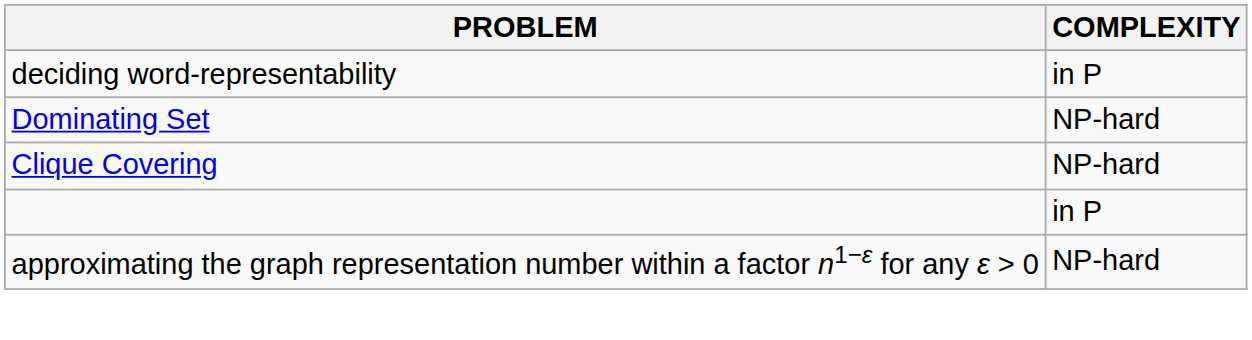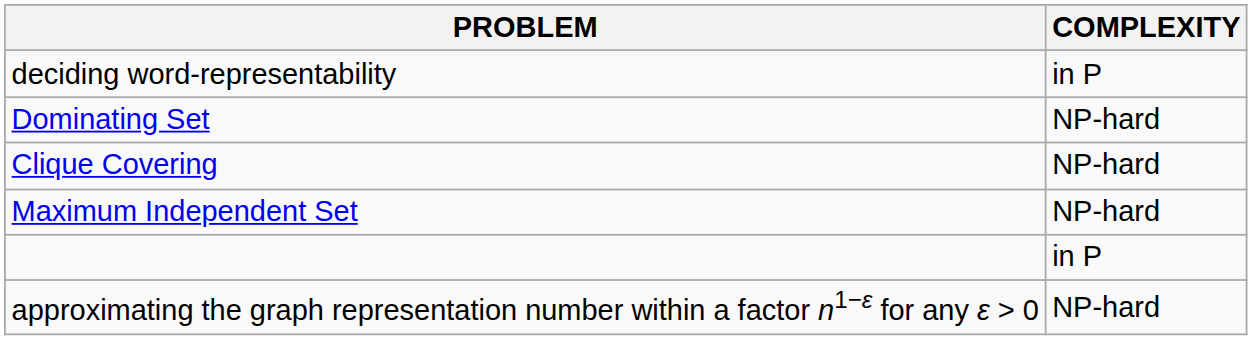+ row: Maximum Independent Set | NP-hard
